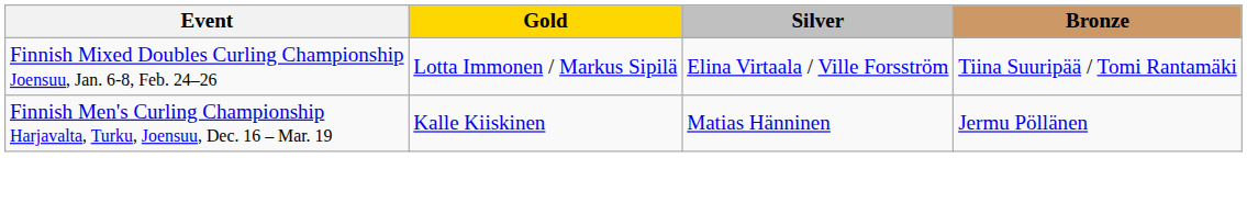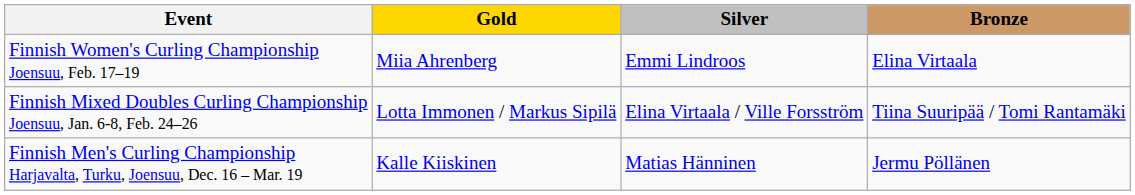+ row: Finnish Women's Curling Championship Joensuu, Feb. 17–19 | Miia Ahrenberg | Emmi Lindroos | Elina Virtaala
